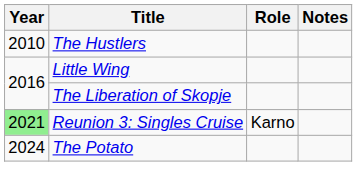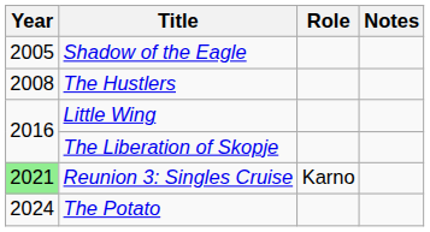+ row: 2005 | Shadow of the Eagle
The Hustlers | Year: 2010 -> 2008
